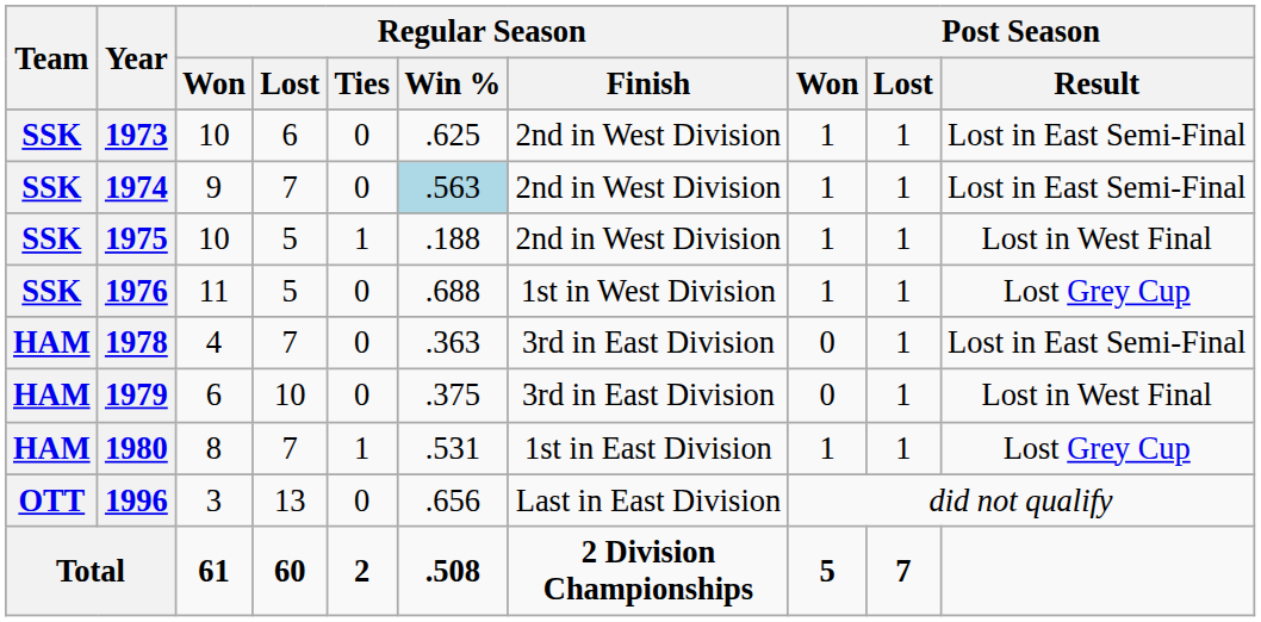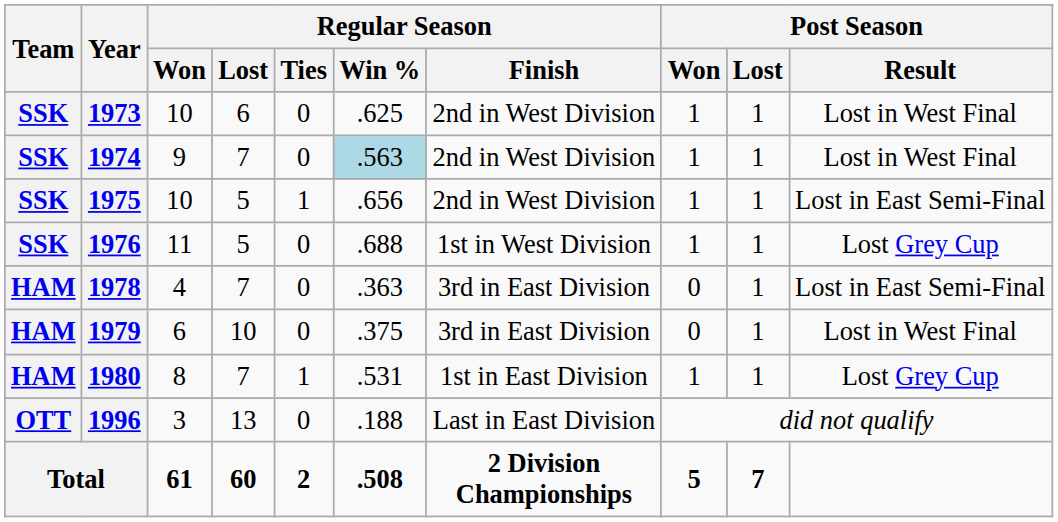1973 | Post Season / Result: Lost in East Semi-Final -> Lost in West Final
1974 | Post Season / Result: Lost in East Semi-Final -> Lost in West Final
1975 | Regular Season / Win %: .188 -> .656
1975 | Post Season / Result: Lost in West Final -> Lost in East Semi-Final
1996 | Regular Season / Win %: .656 -> .188
